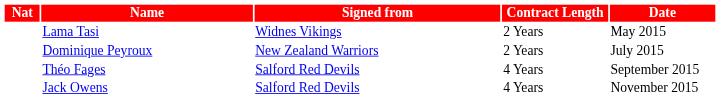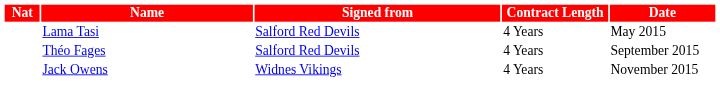Lama Tasi | Signed from: Widnes Vikings -> Salford Red Devils
Lama Tasi | Contract Length: 2 Years -> 4 Years
- row: Dominique Peyroux | New Zealand Warriors | 2 Years | July 2015
Jack Owens | Signed from: Salford Red Devils -> Widnes Vikings
